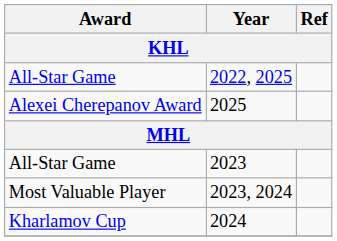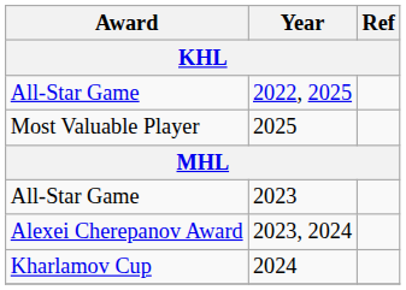2025 | Award: Alexei Cherepanov Award -> Most Valuable Player
2023, 2024 | Award: Most Valuable Player -> Alexei Cherepanov Award
